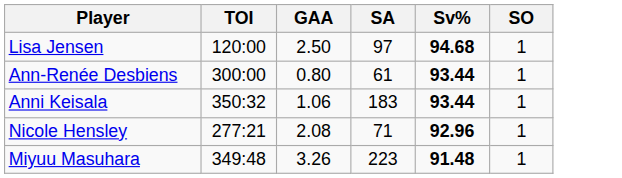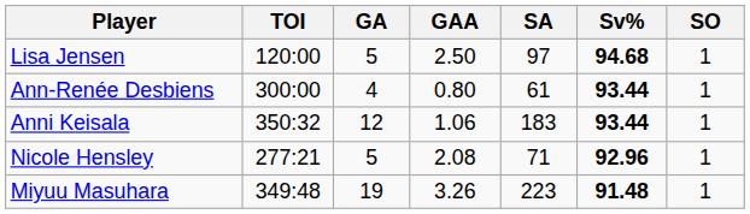+ column: GA | 5 | 4 | 12 | 5 | 19
